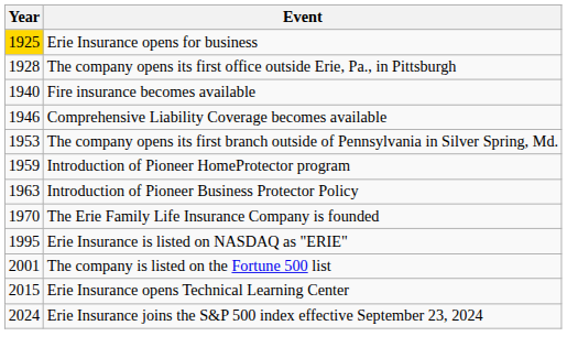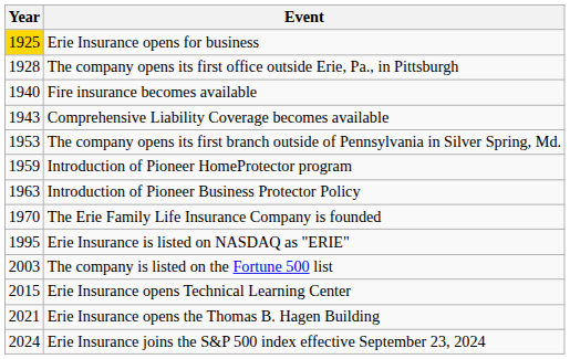Comprehensive Liability Coverage becomes available | Year: 1946 -> 1943
The company is listed on the Fortune 500 list | Year: 2001 -> 2003
+ row: 2021 | Erie Insurance opens the Thomas B. Hagen Building
